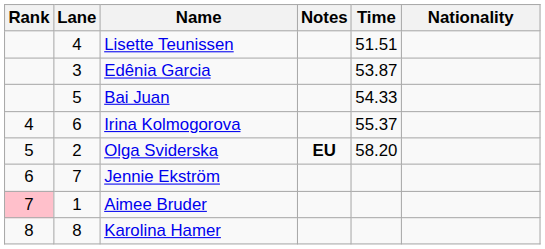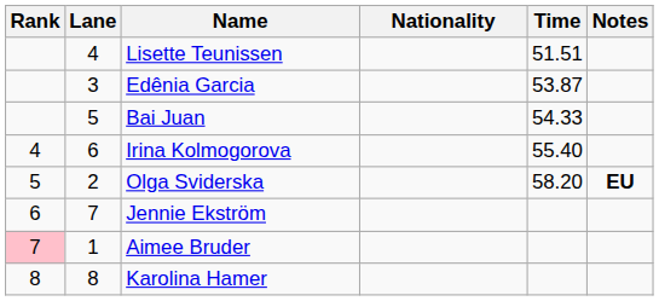columns swapped: Nationality <-> Notes
Irina Kolmogorova | Time: 55.37 -> 55.40
